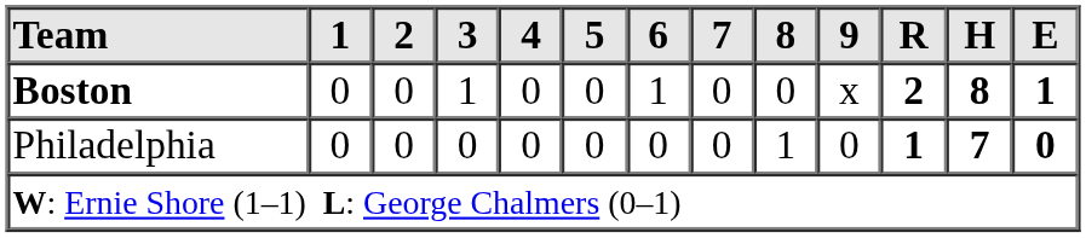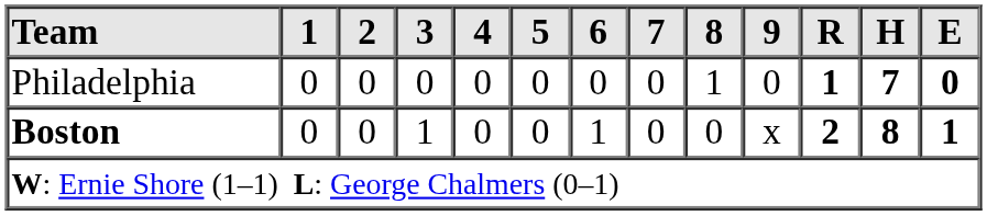rows swapped: Philadelphia <-> Boston
